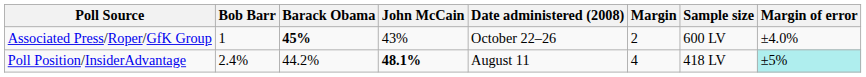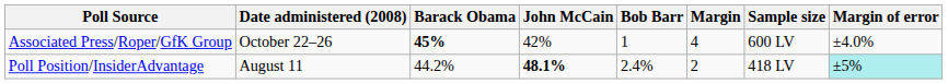columns swapped: Date administered (2008) <-> Bob Barr
Associated Press/Roper/GfK Group | John McCain: 43% -> 42%
Associated Press/Roper/GfK Group | Margin: 2 -> 4
Poll Position/InsiderAdvantage | Margin: 4 -> 2
